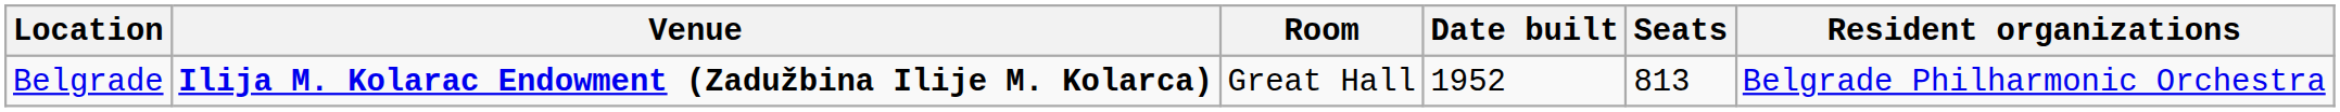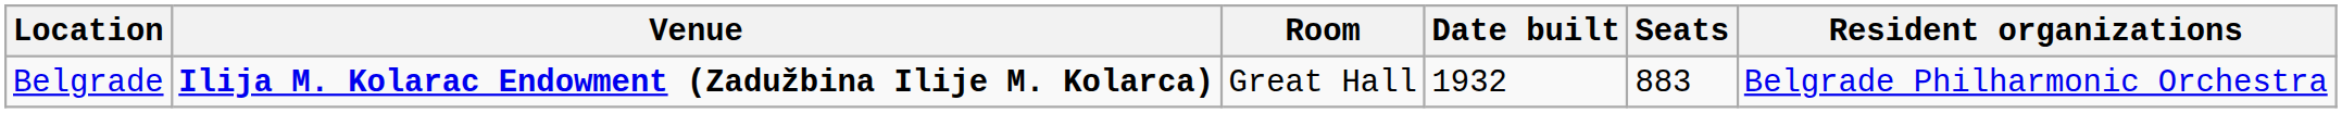Belgrade | Date built: 1952 -> 1932
Belgrade | Seats: 813 -> 883
